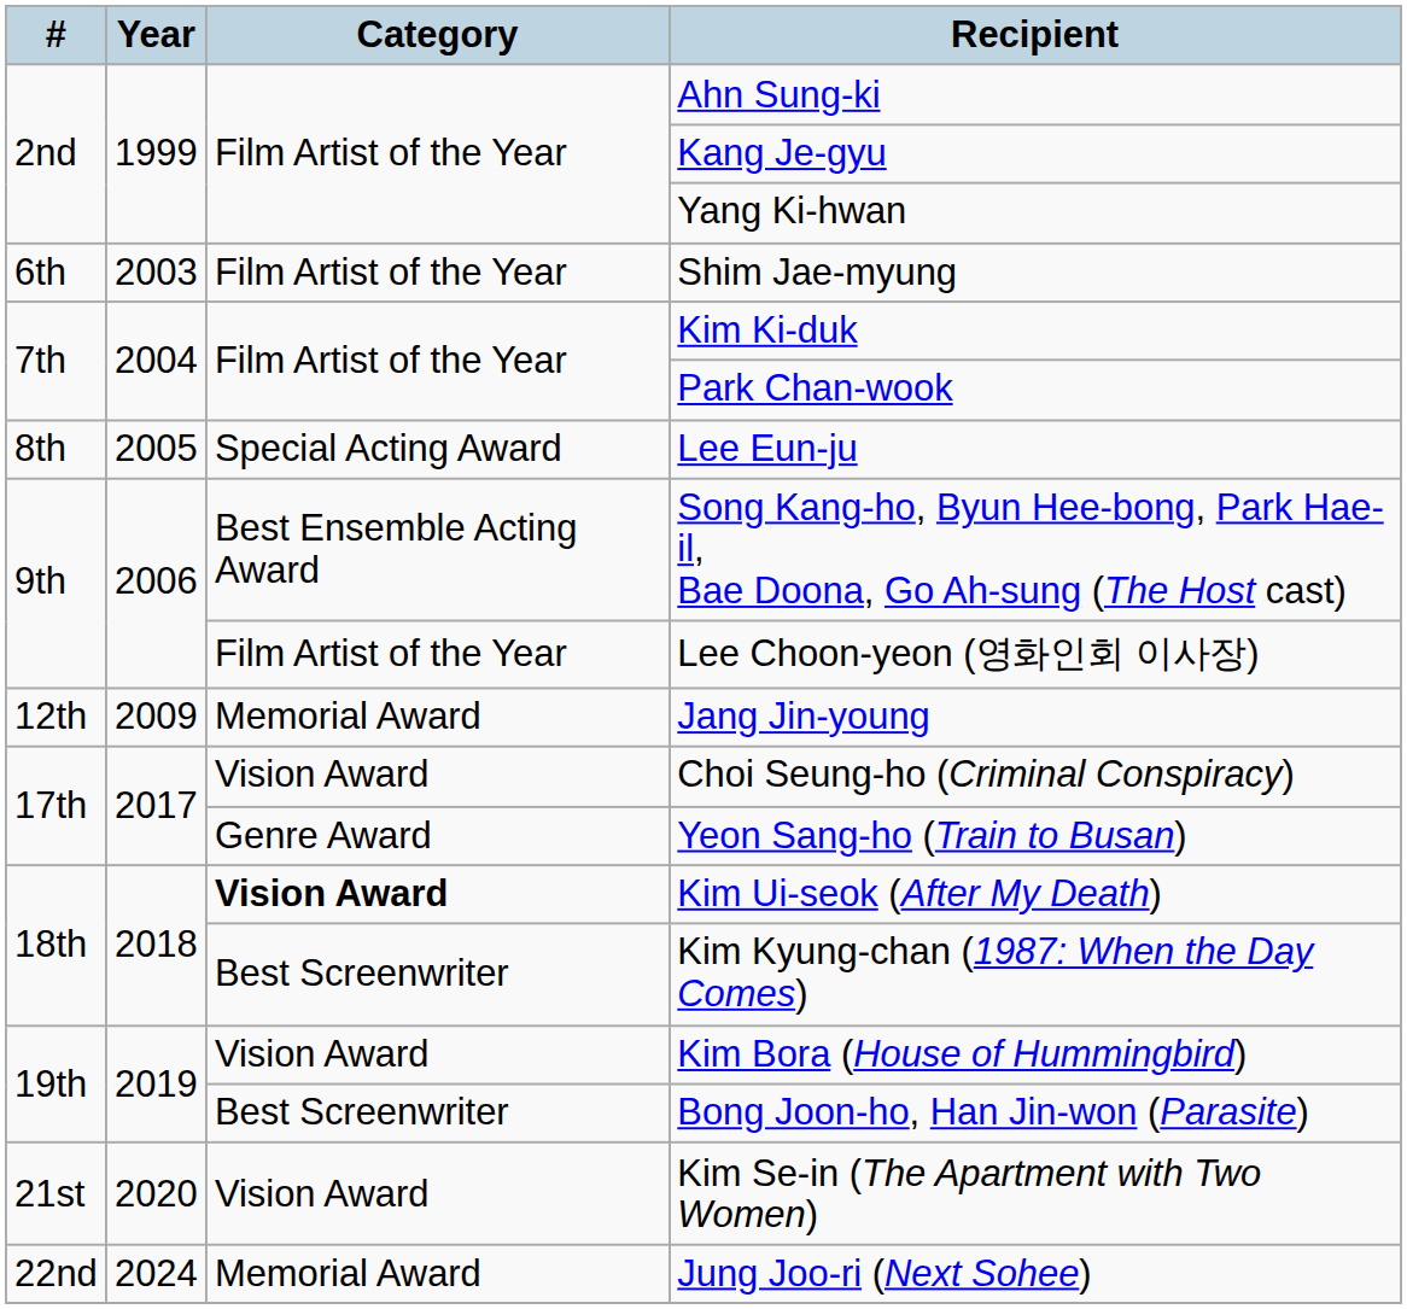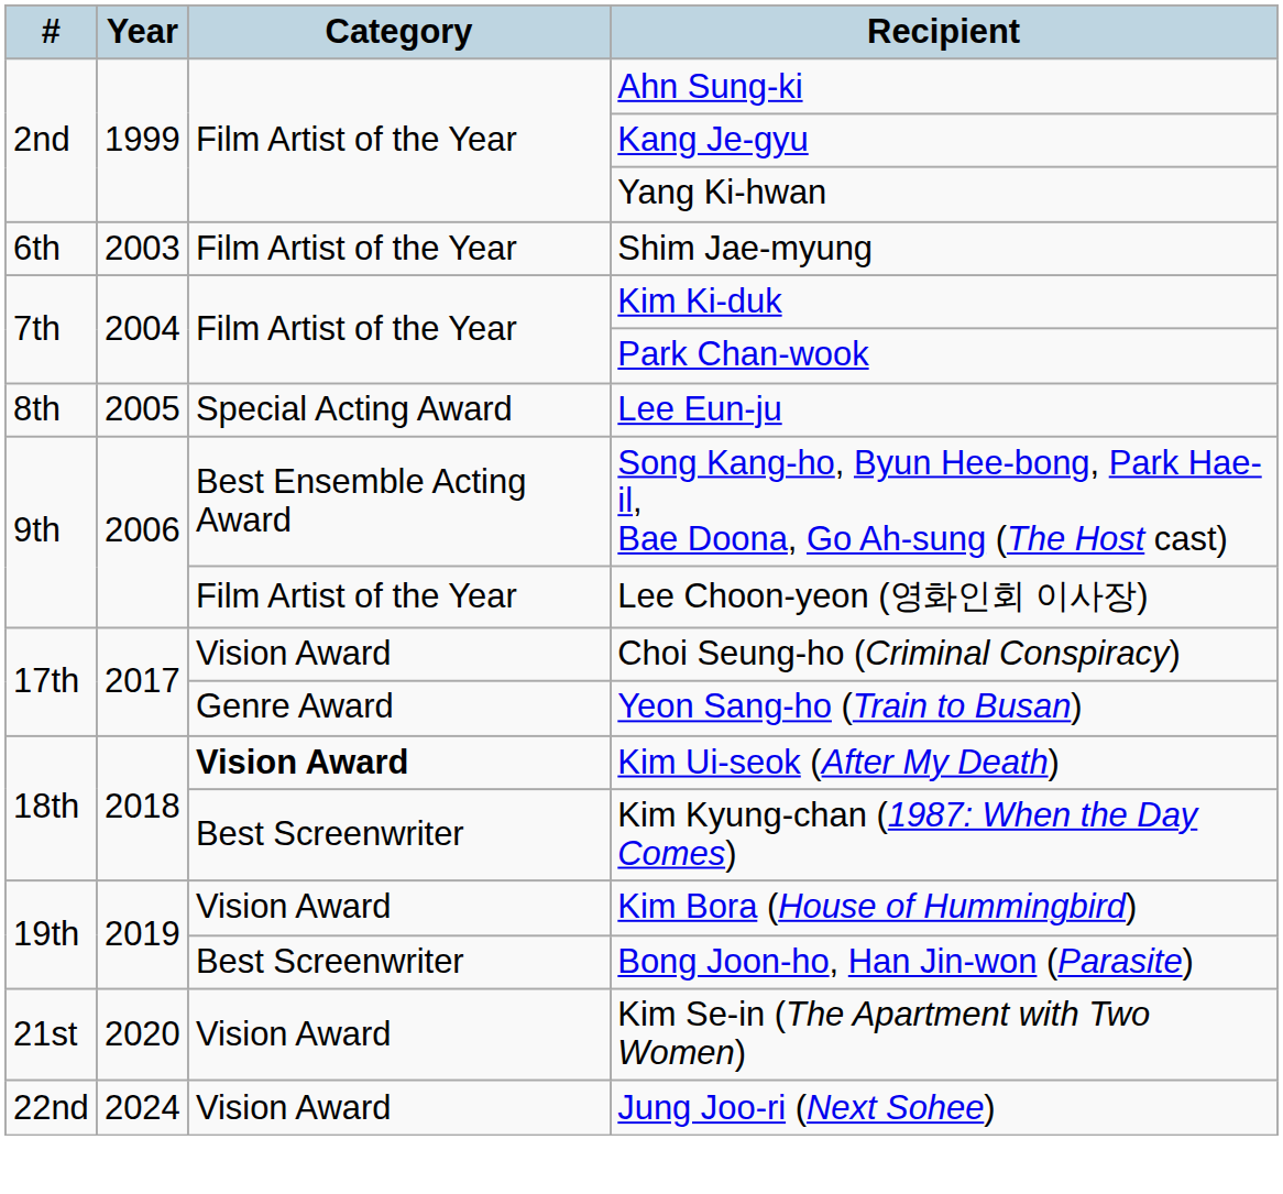- row: 12th | 2009 | Memorial Award | Jang Jin-young
Jung Joo-ri (Next Sohee) | Category: Memorial Award -> Vision Award
